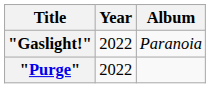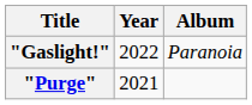"Purge" | Year: 2022 -> 2021
